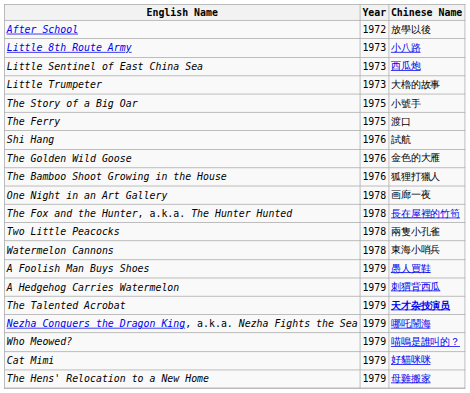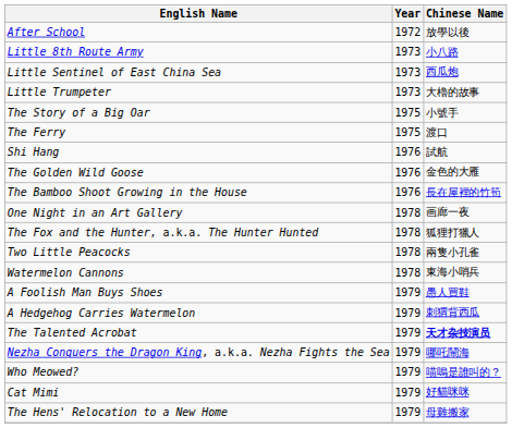The Bamboo Shoot Growing in the House | Chinese Name: 狐狸打獵人 -> 長在屋裡的竹筍
The Fox and the Hunter, a.k.a. The Hunter Hunted | Chinese Name: 長在屋裡的竹筍 -> 狐狸打獵人
